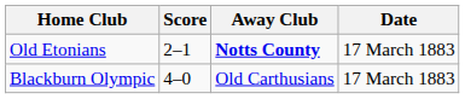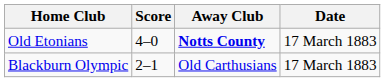Old Etonians | Score: 2–1 -> 4–0
Blackburn Olympic | Score: 4–0 -> 2–1
